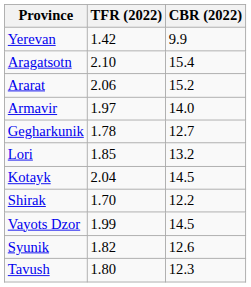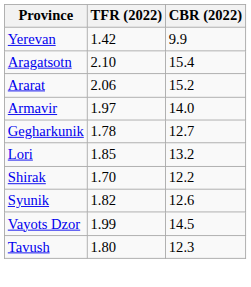- row: Kotayk | 2.04 | 14.5
rows swapped: Syunik <-> Vayots Dzor
